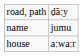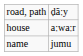rows swapped: house <-> name
